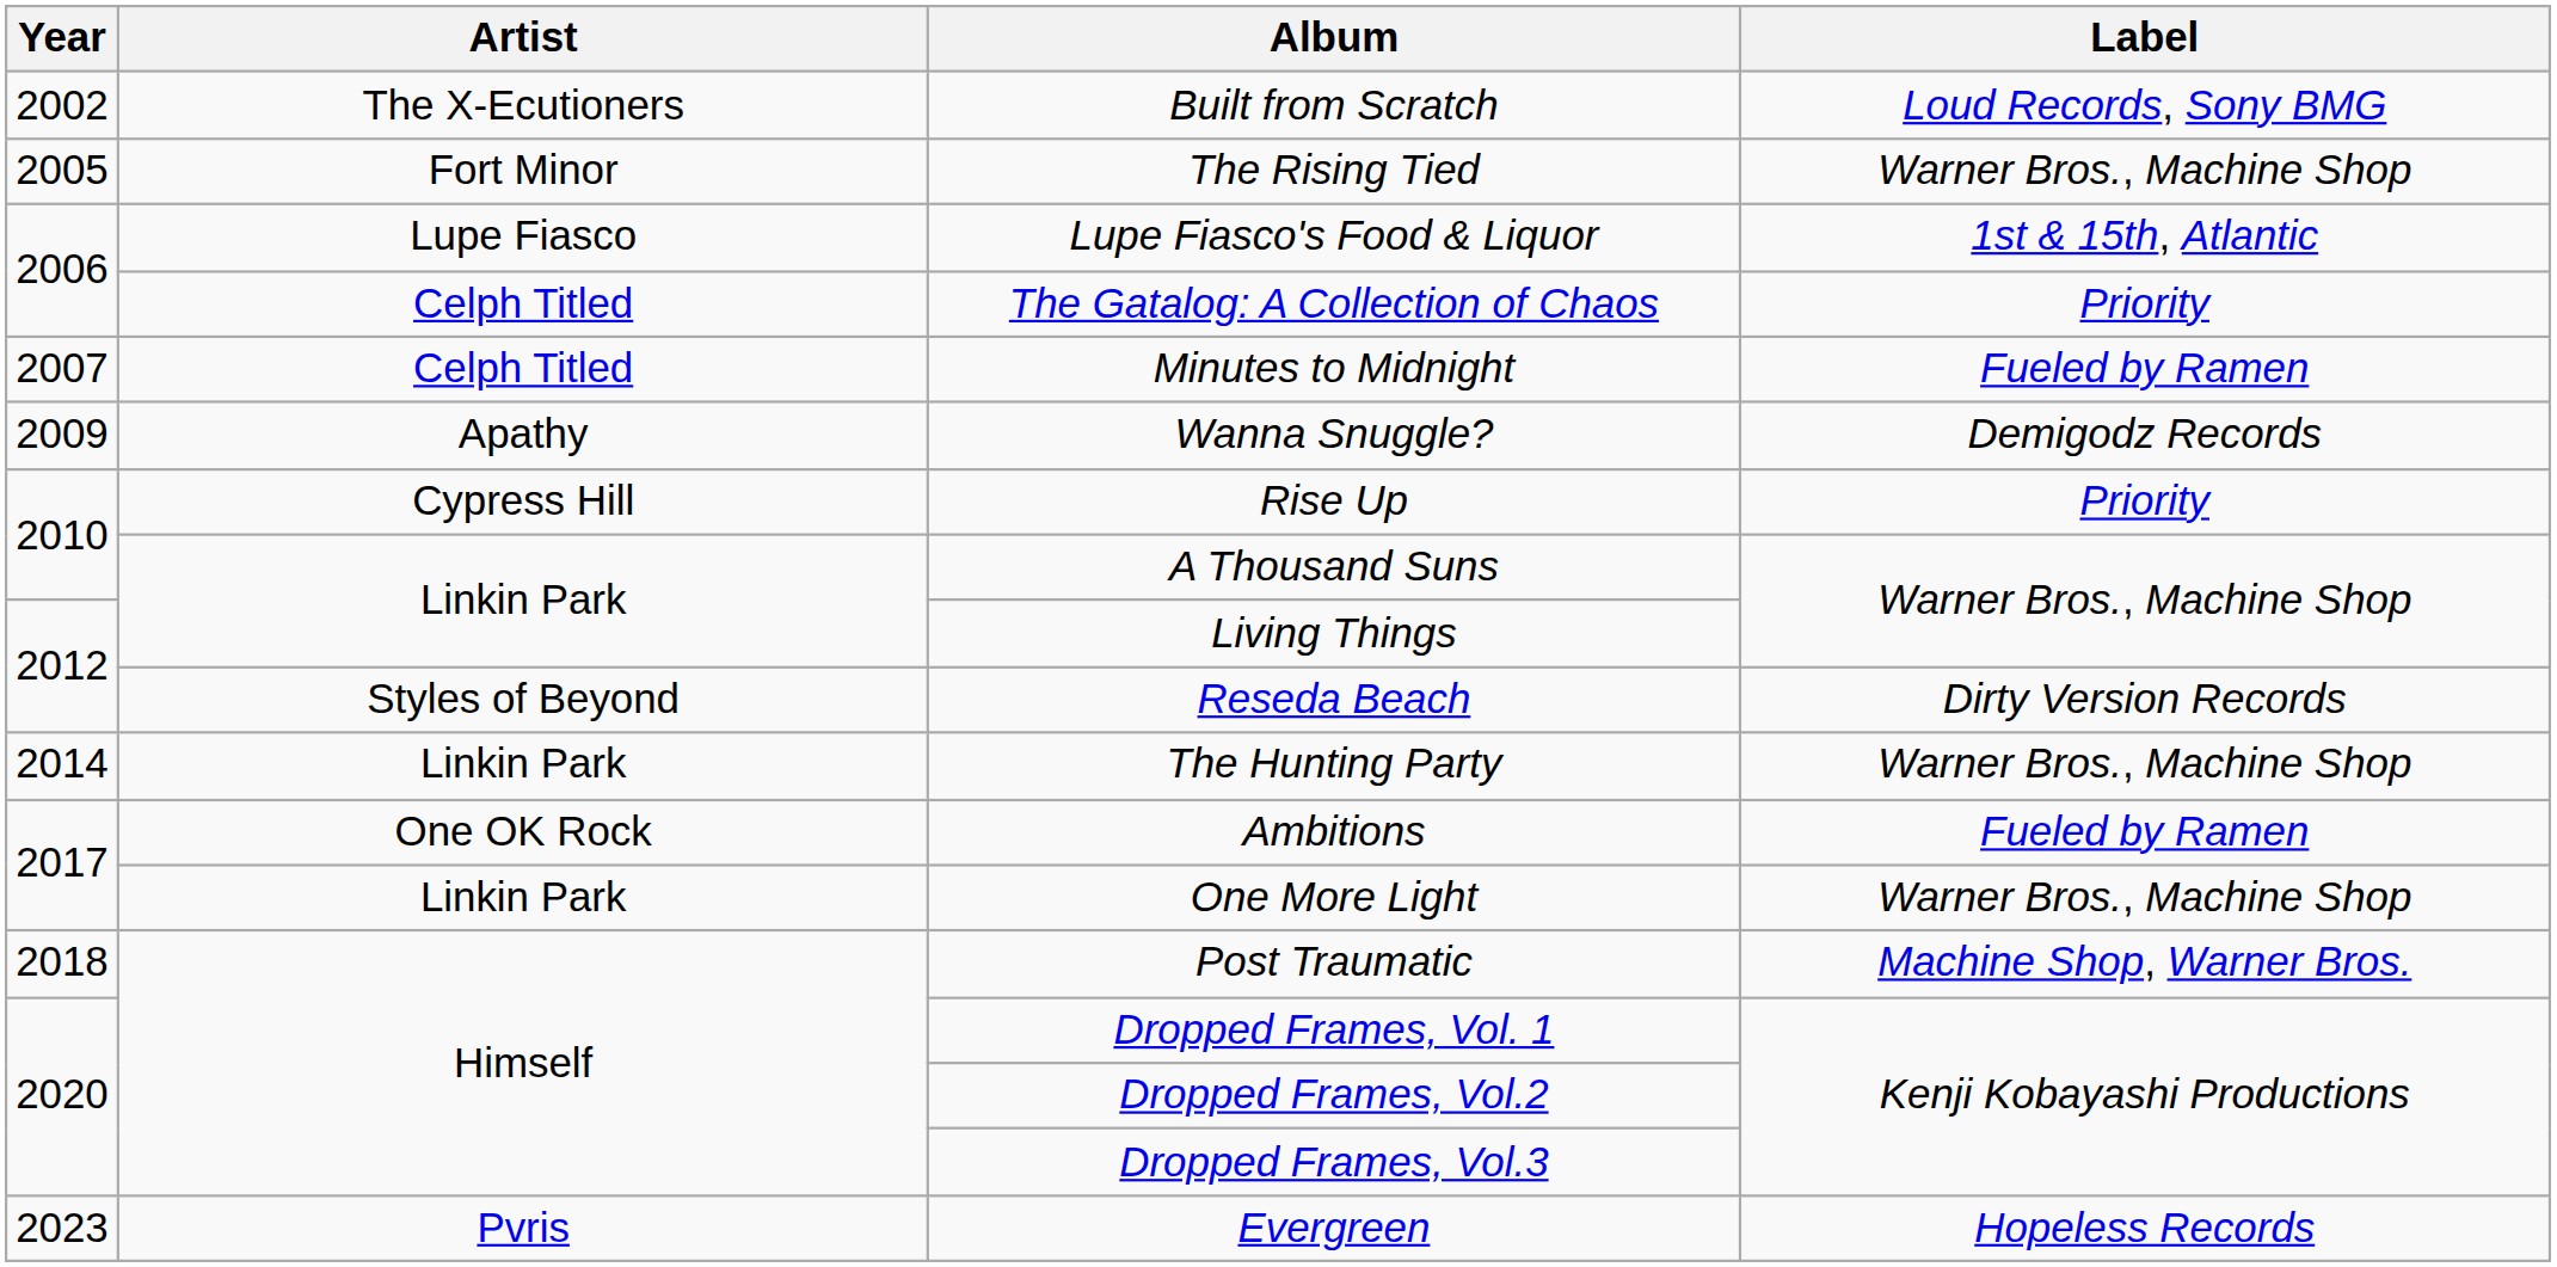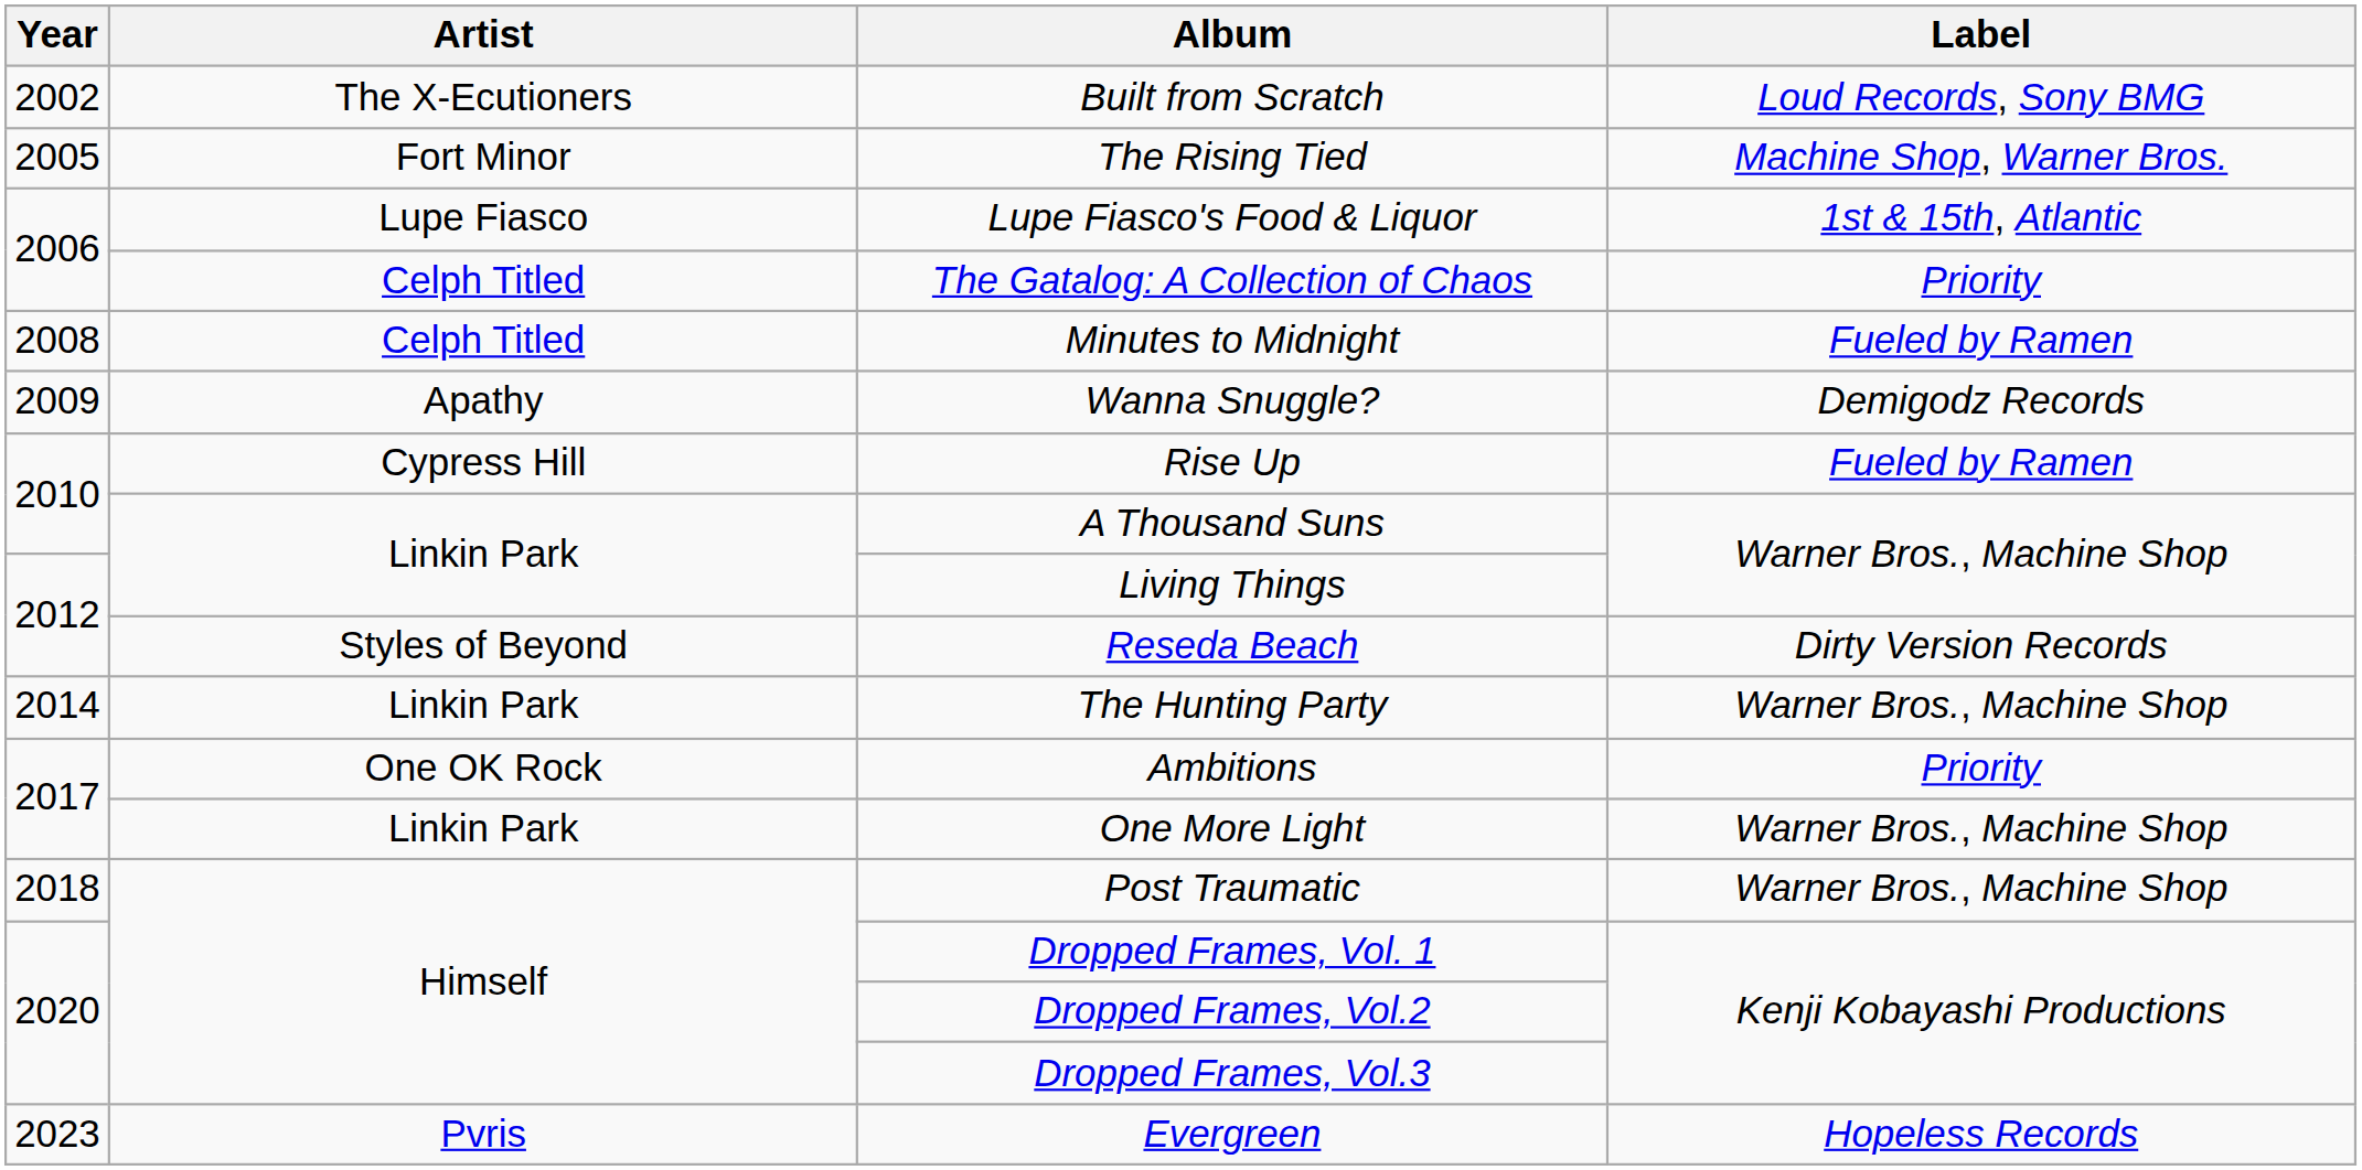The Rising Tied | Label: Warner Bros., Machine Shop -> Machine Shop, Warner Bros.
Minutes to Midnight | Year: 2007 -> 2008
Rise Up | Label: Priority -> Fueled by Ramen
Ambitions | Label: Fueled by Ramen -> Priority
Post Traumatic | Label: Machine Shop, Warner Bros. -> Warner Bros., Machine Shop
